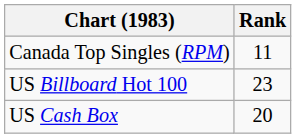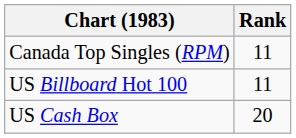US Billboard Hot 100 | Rank: 23 -> 11
